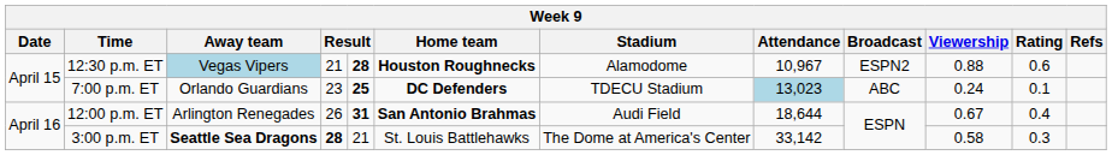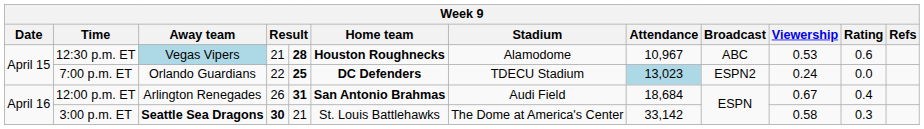12:30 p.m. ET | Broadcast: ESPN2 -> ABC
12:30 p.m. ET | Viewership: 0.88 -> 0.53
7:00 p.m. ET | column 4: 23 -> 22
7:00 p.m. ET | Broadcast: ABC -> ESPN2
7:00 p.m. ET | Rating: 0.1 -> 0.0
12:00 p.m. ET | Attendance: 18,644 -> 18,684
3:00 p.m. ET | column 4: 28 -> 30
